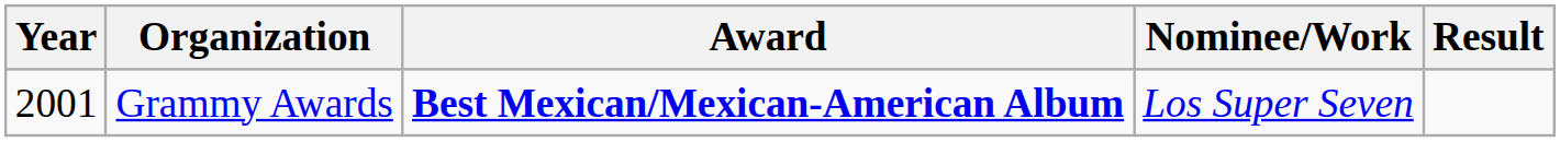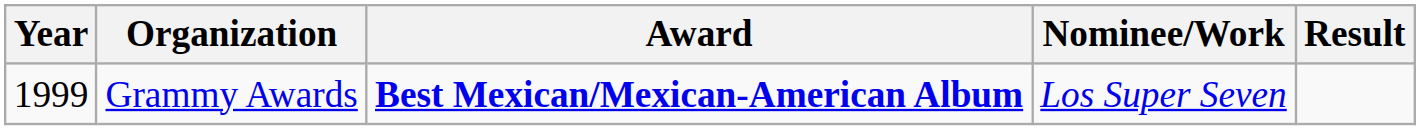Grammy Awards | Year: 2001 -> 1999
